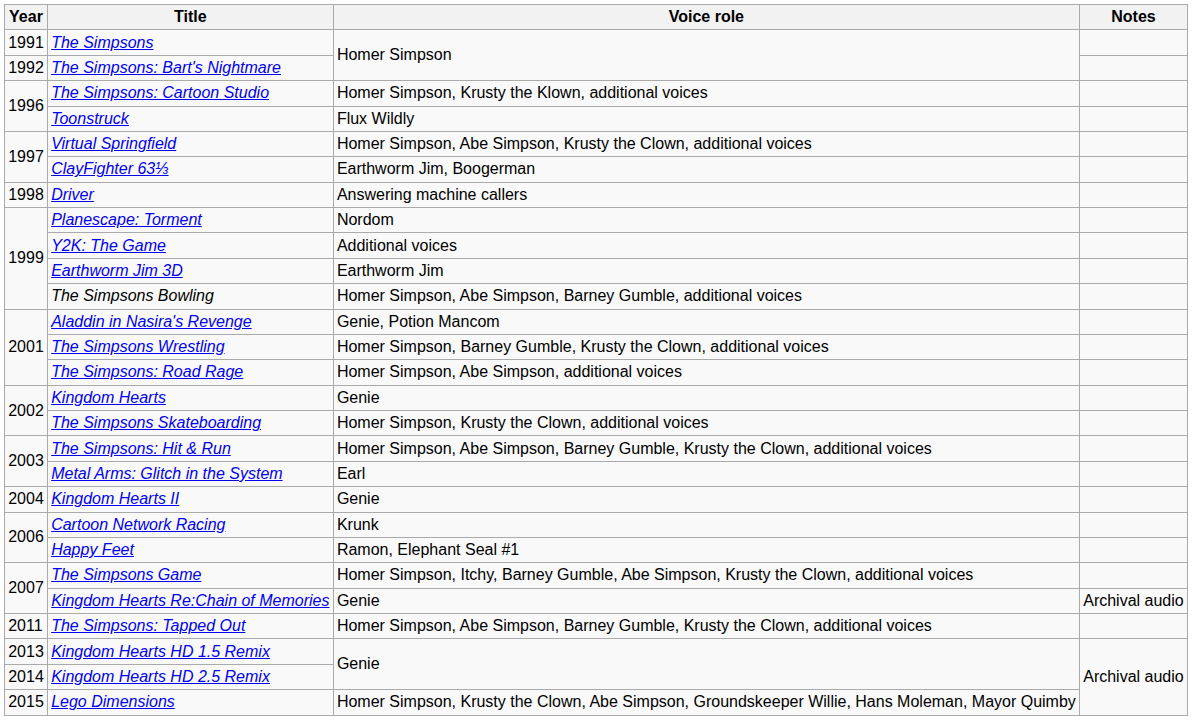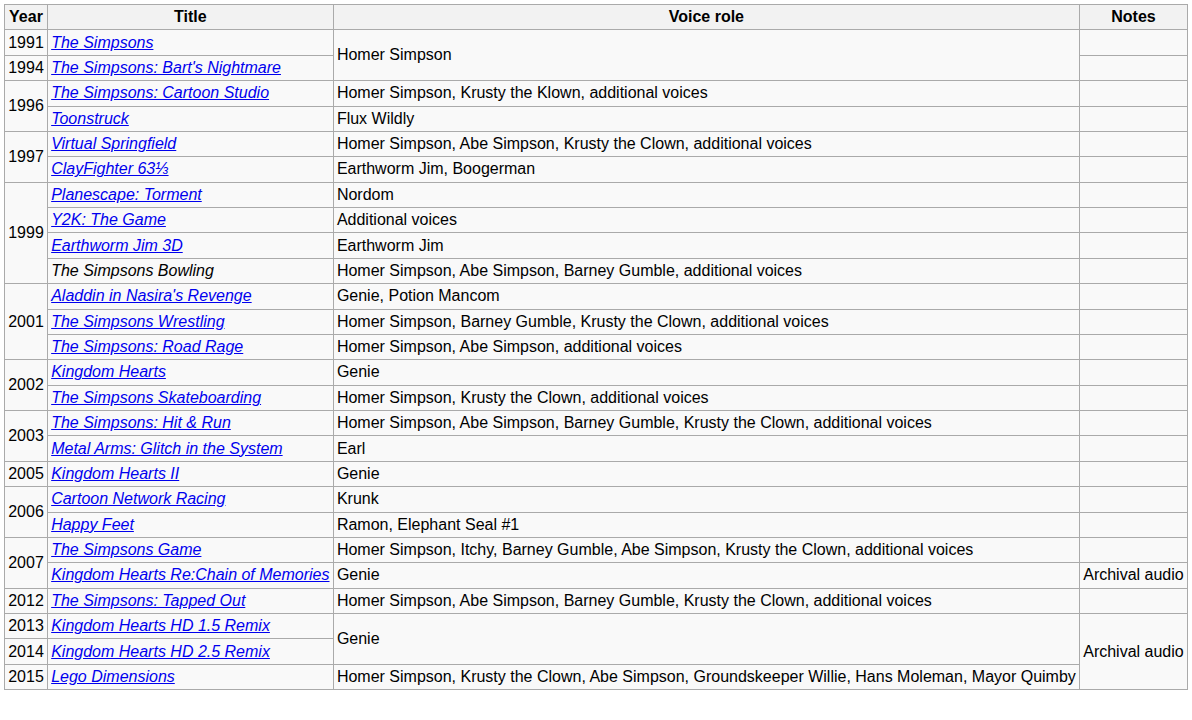The Simpsons: Bart's Nightmare | Year: 1992 -> 1994
- row: 1998 | Driver | Answering machine callers
Kingdom Hearts II | Year: 2004 -> 2005
The Simpsons: Tapped Out | Year: 2011 -> 2012
